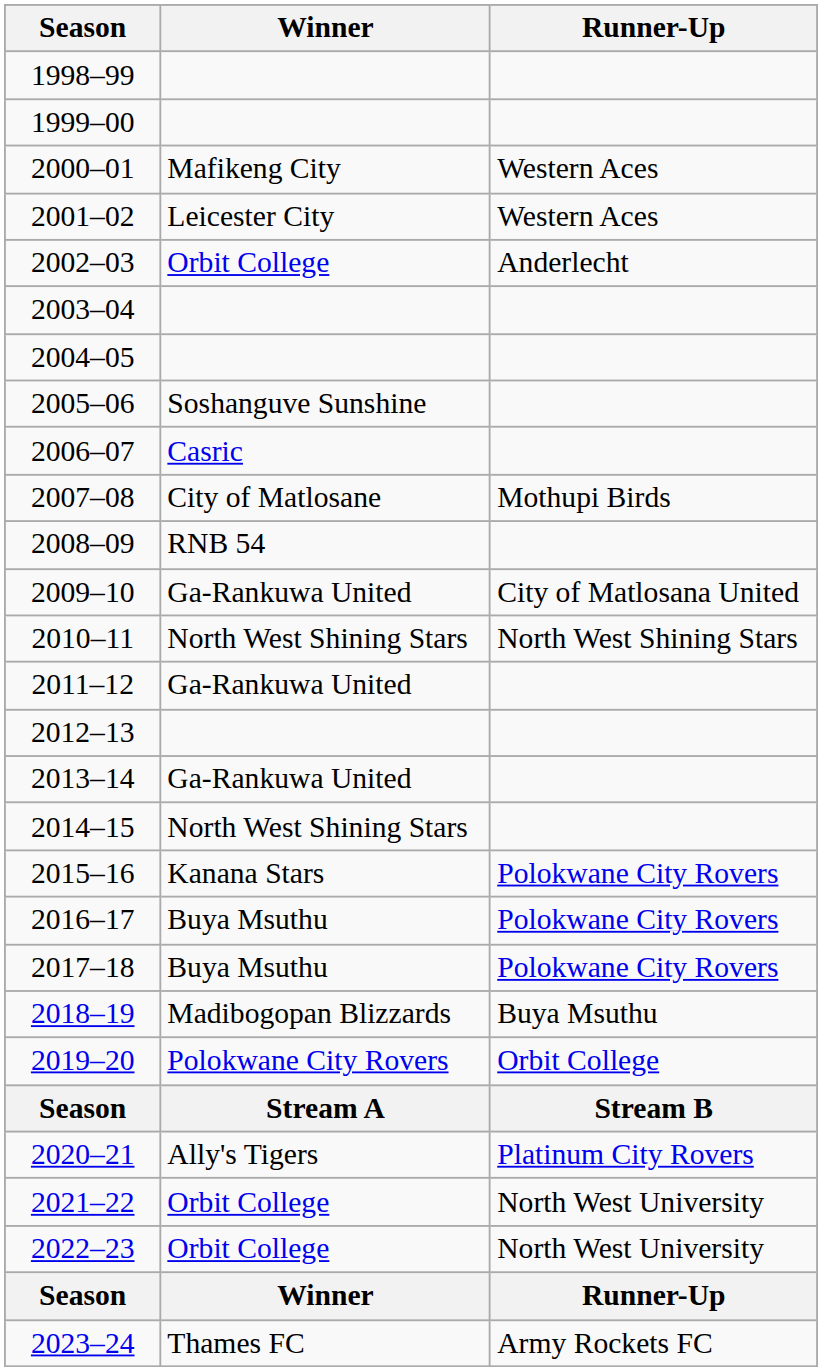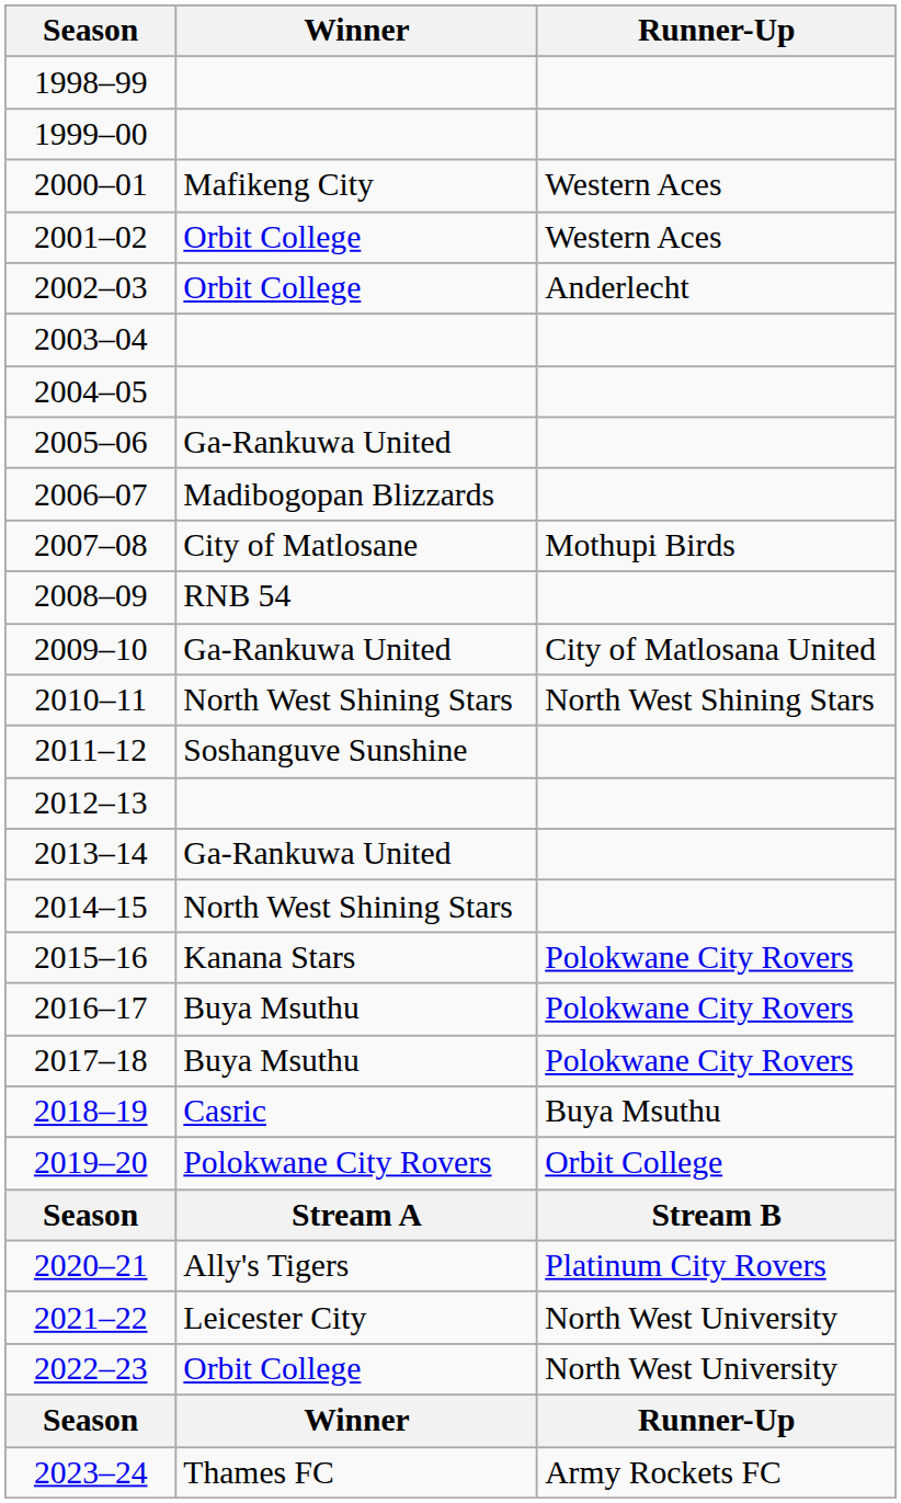2001–02 | Winner: Leicester City -> Orbit College
2005–06 | Winner: Soshanguve Sunshine -> Ga-Rankuwa United
2006–07 | Winner: Casric -> Madibogopan Blizzards
2011–12 | Winner: Ga-Rankuwa United -> Soshanguve Sunshine
2018–19 | Winner: Madibogopan Blizzards -> Casric
2021–22 | Winner: Orbit College -> Leicester City
